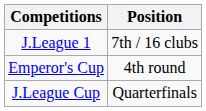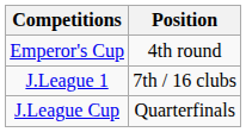rows swapped: J.League 1 <-> Emperor's Cup
